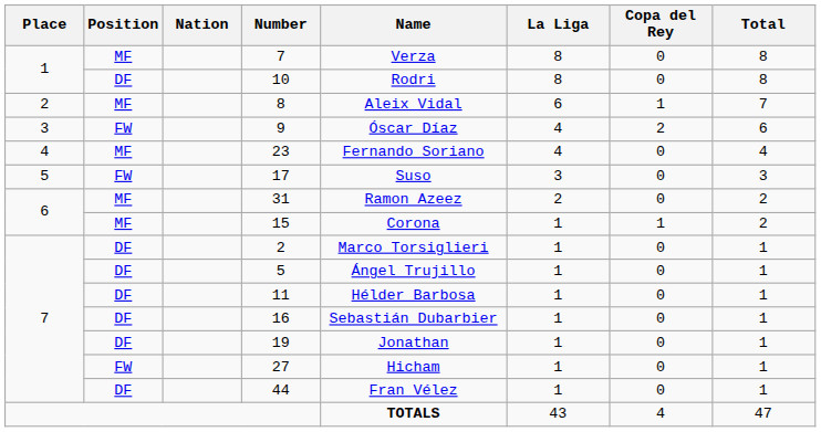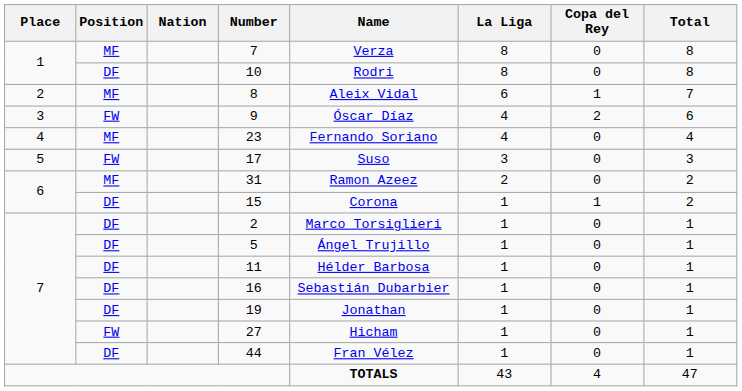15 | Position: MF -> DF
